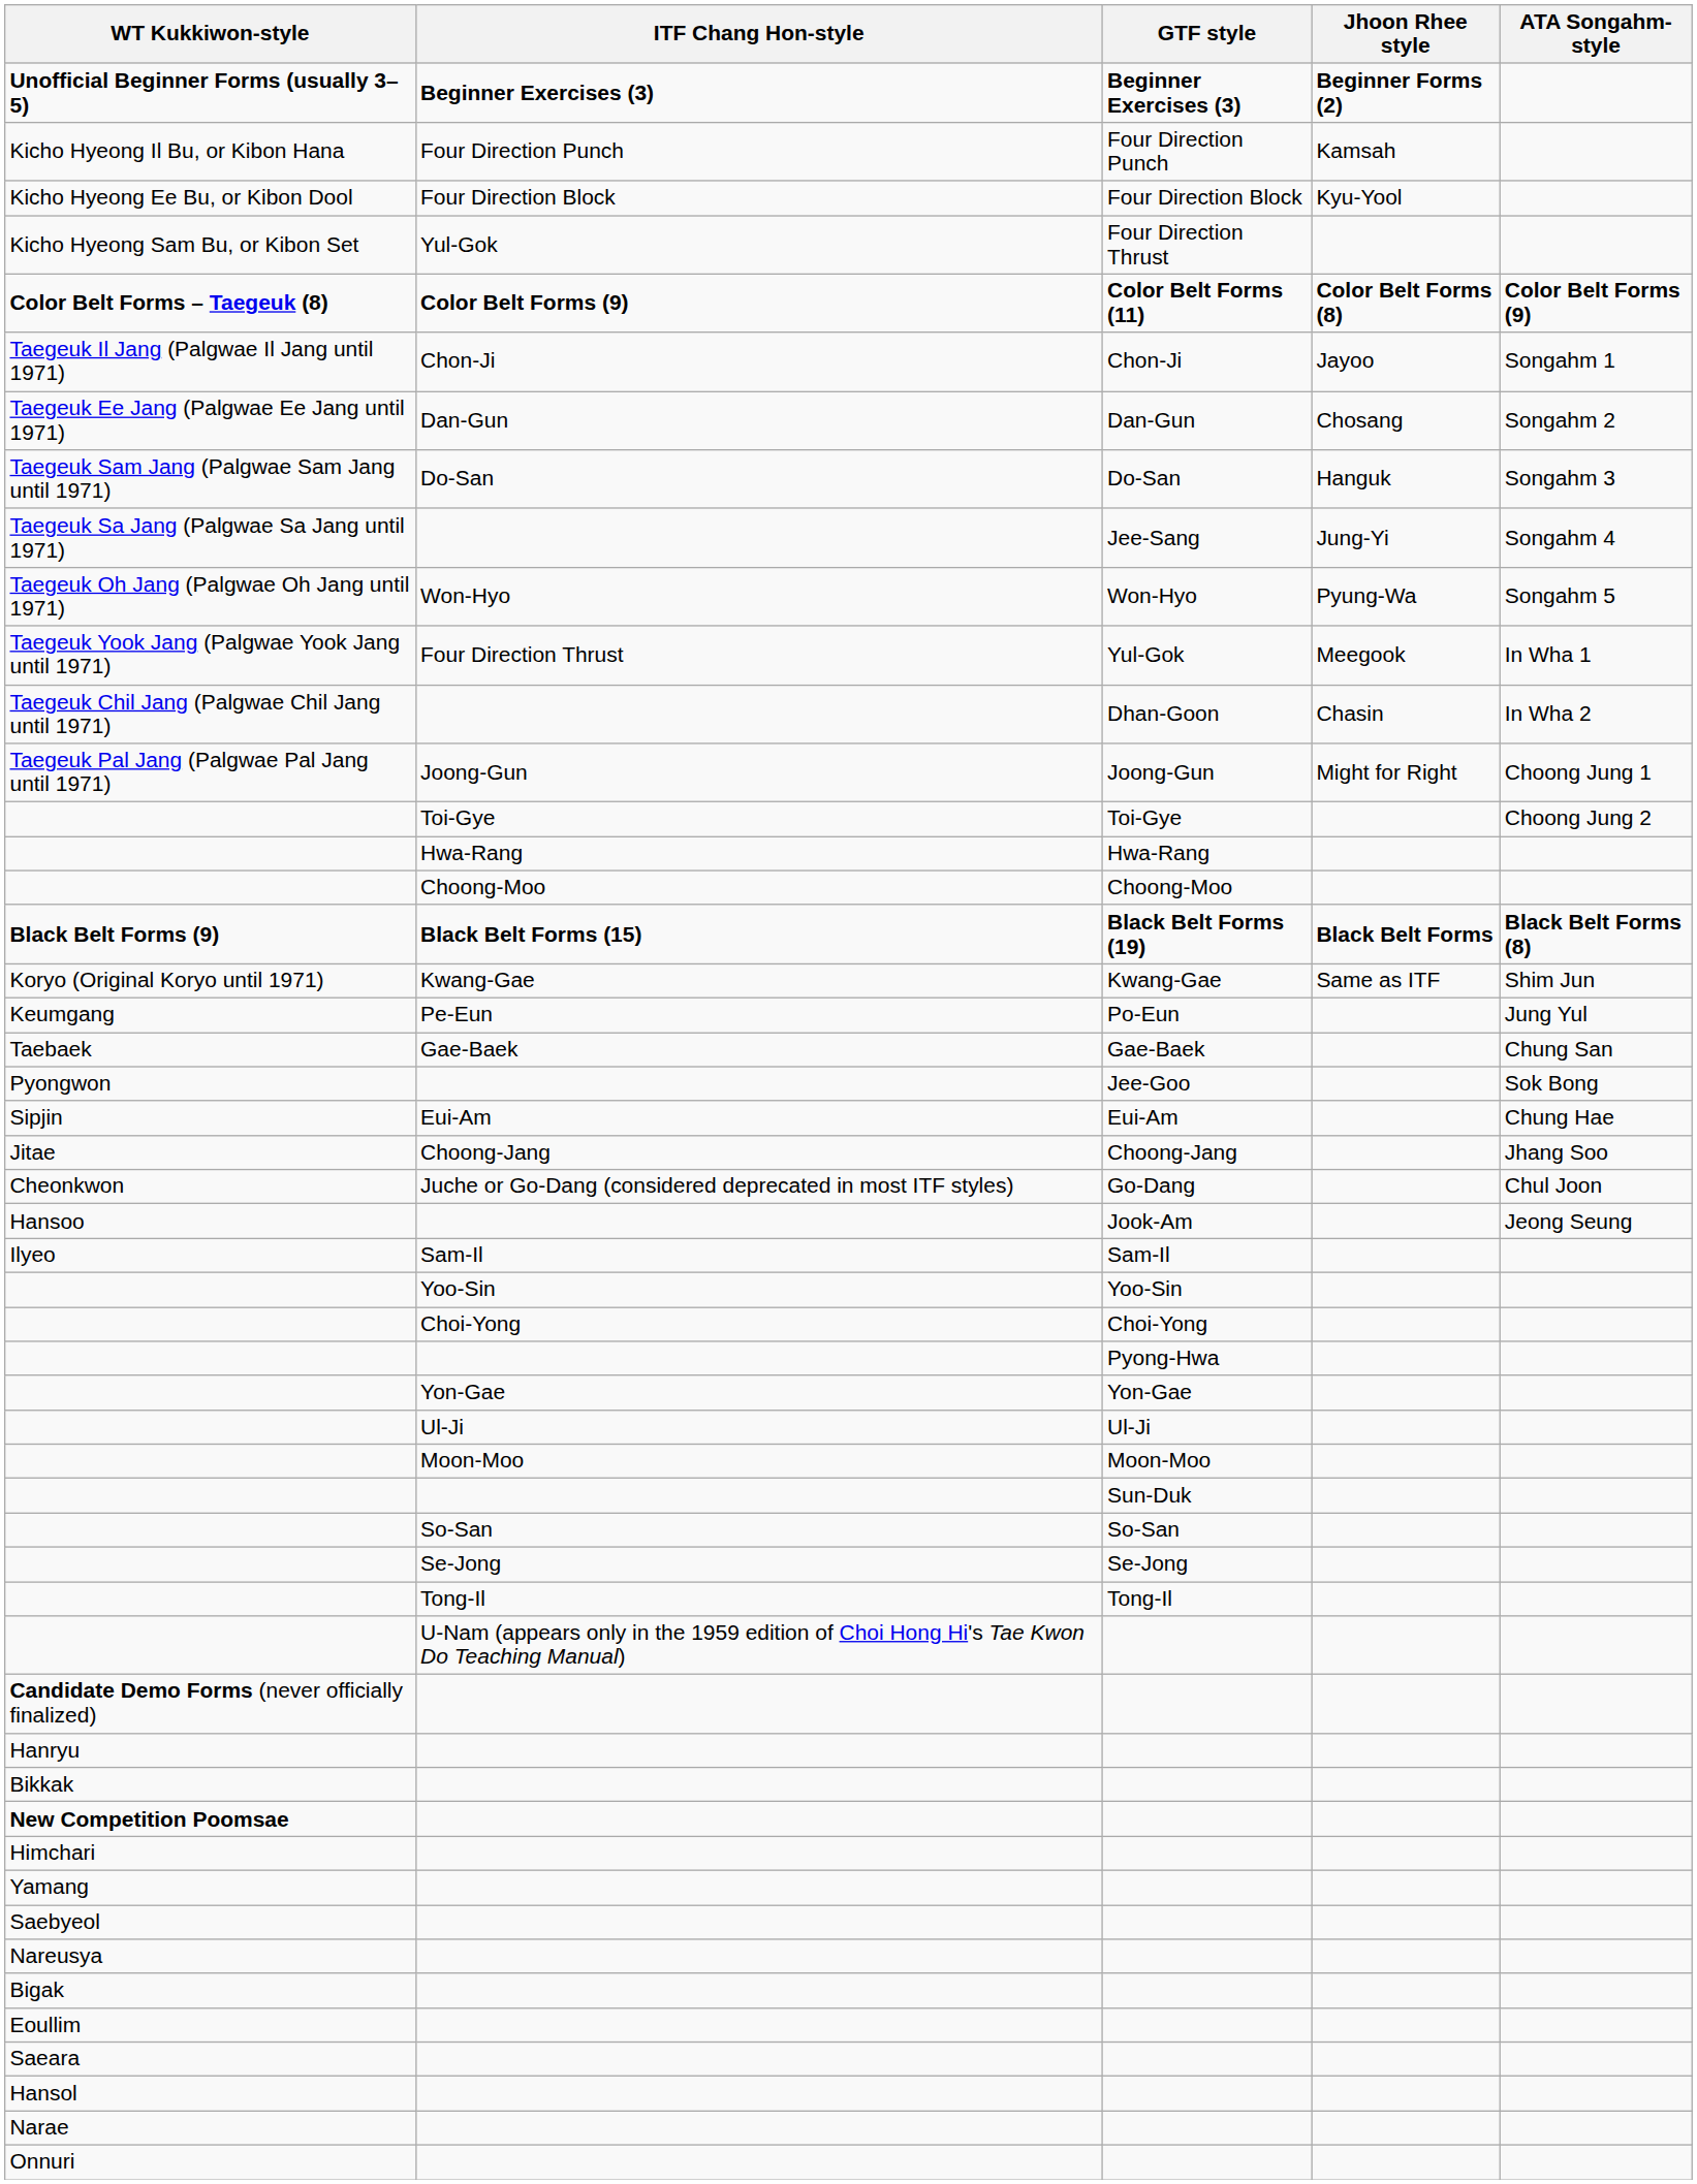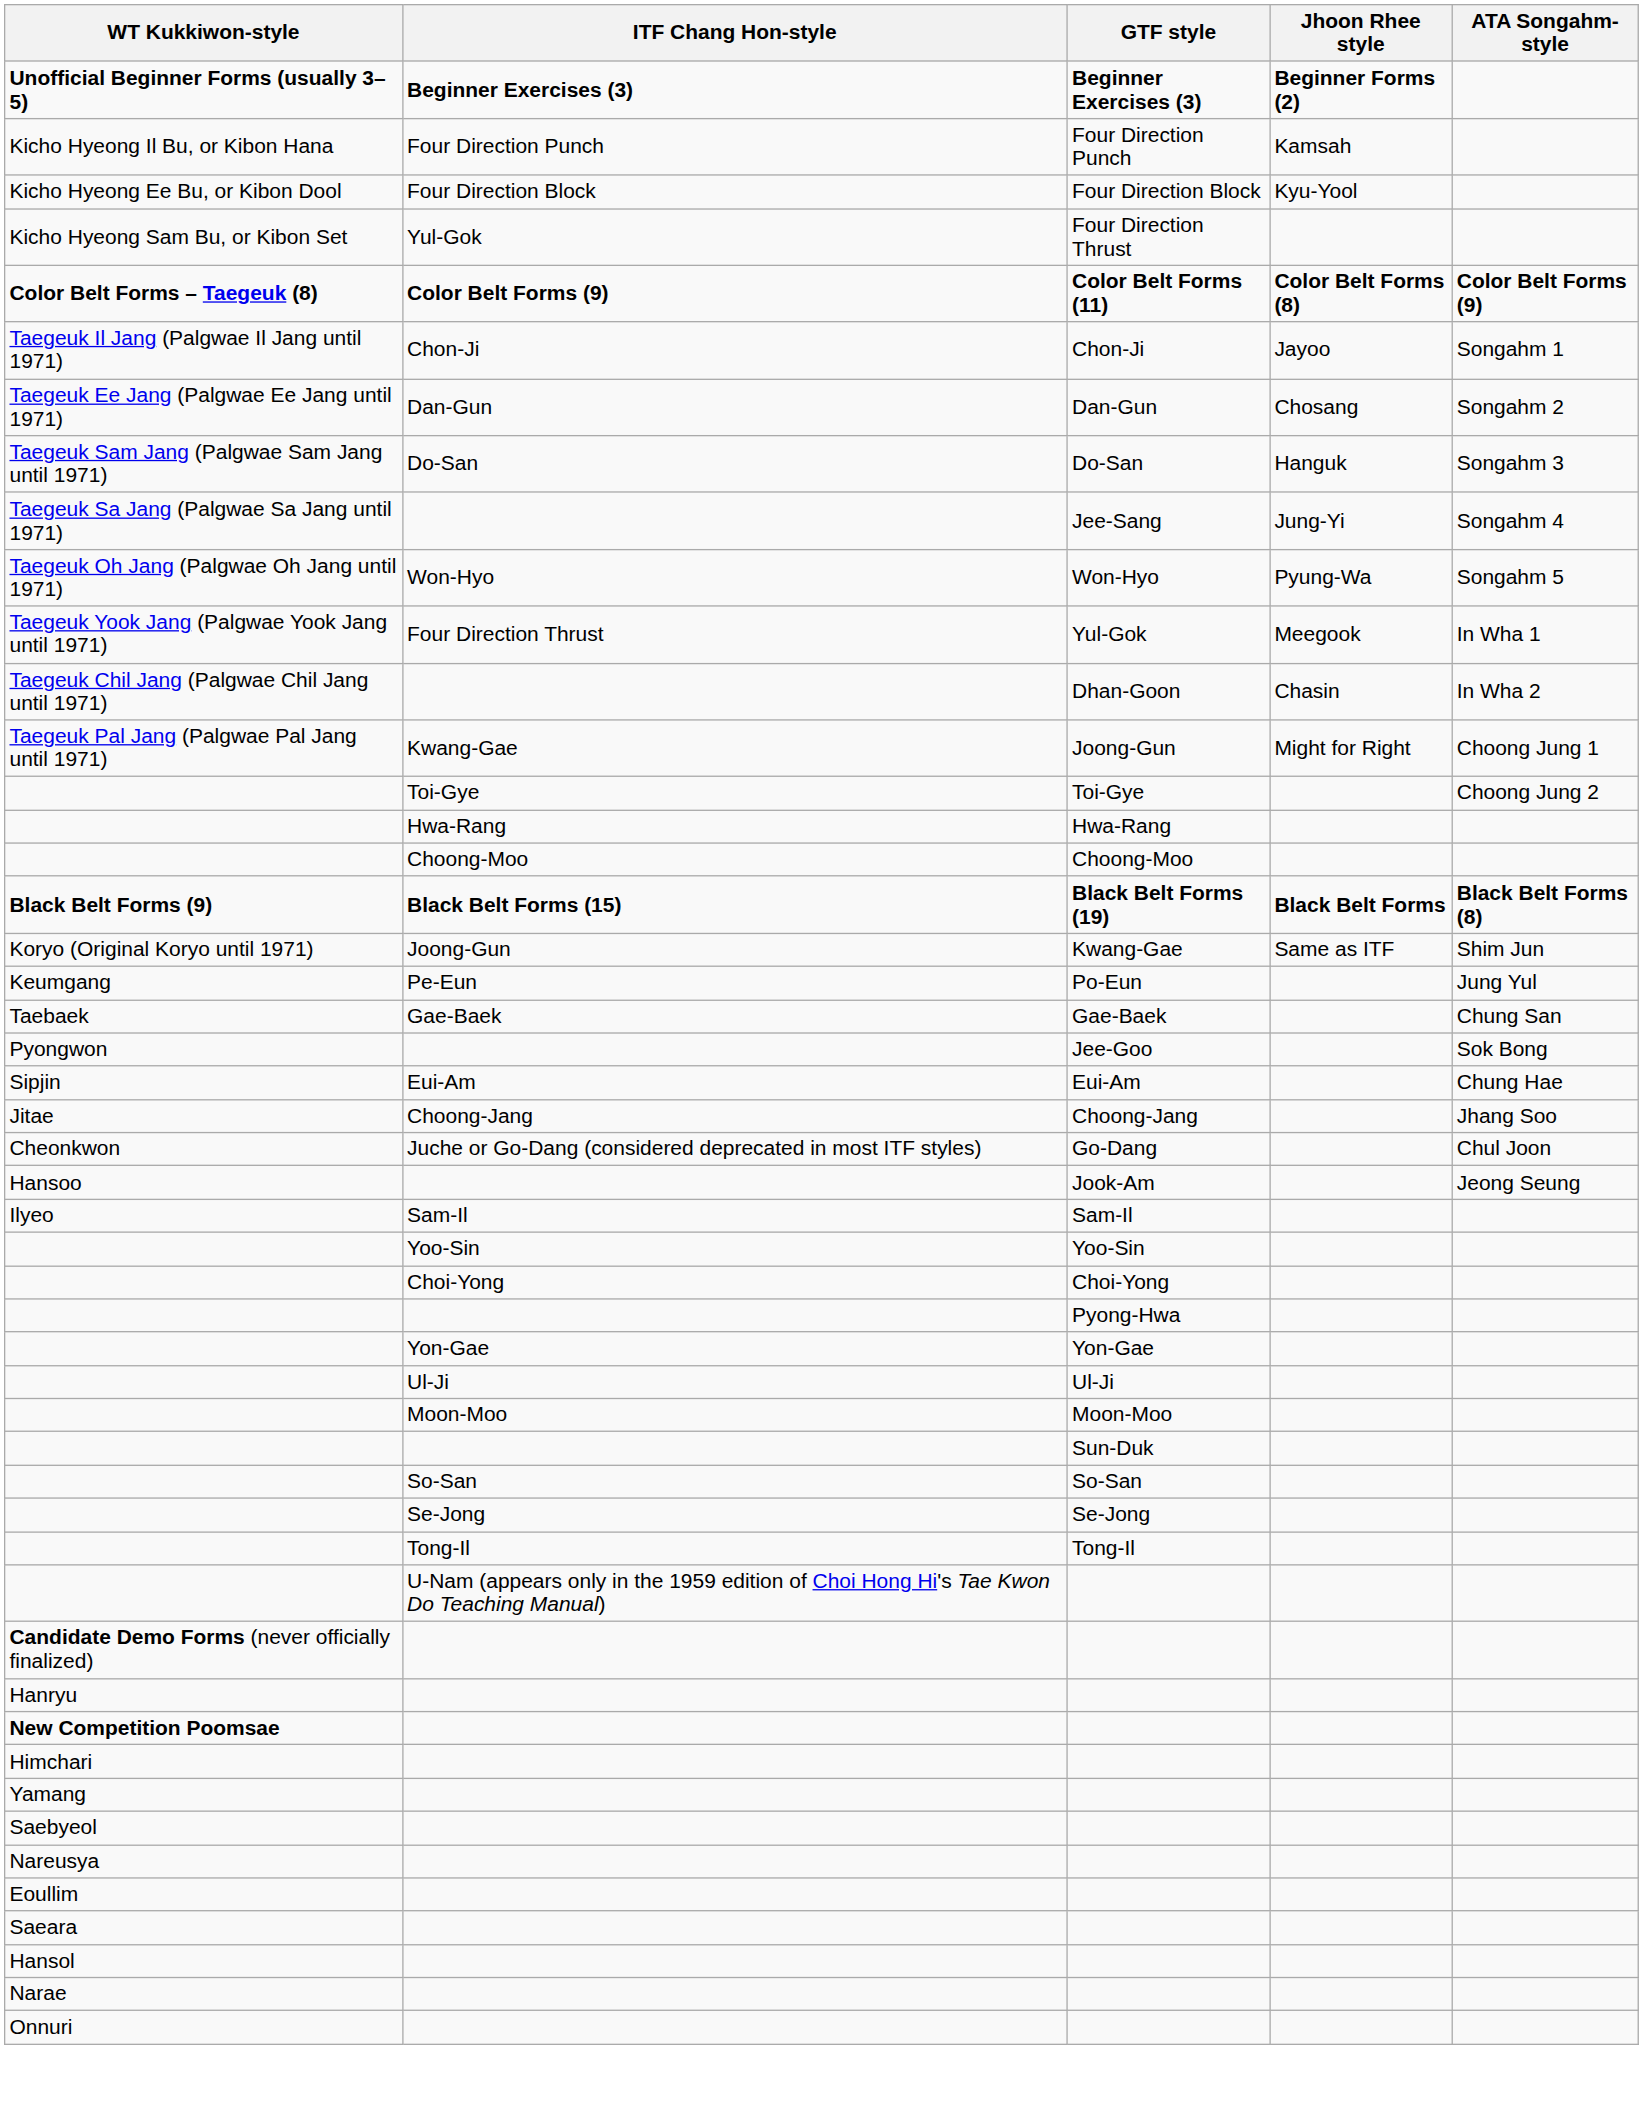Taegeuk Pal Jang (Palgwae Pal Jang until 1971) | ITF Chang Hon-style: Joong-Gun -> Kwang-Gae
Koryo (Original Koryo until 1971) | ITF Chang Hon-style: Kwang-Gae -> Joong-Gun
- row: Bikkak
- row: Bigak
